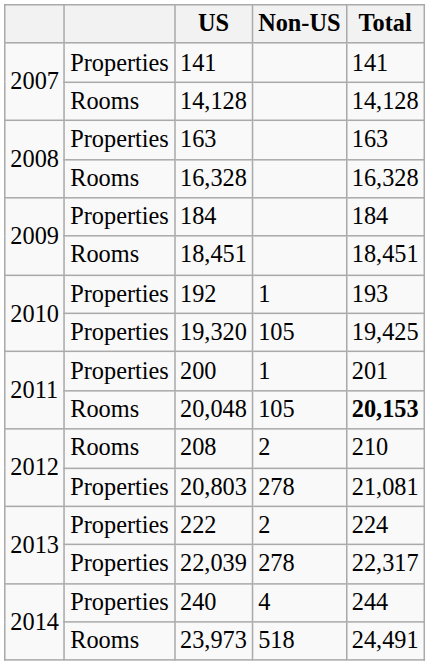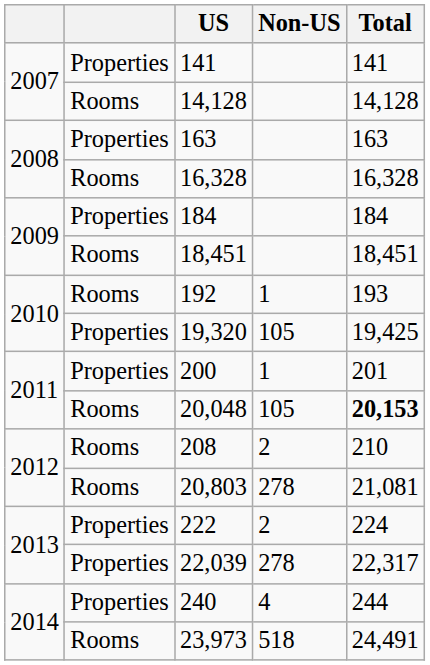192 | column 2: Properties -> Rooms
20,803 | column 2: Properties -> Rooms
